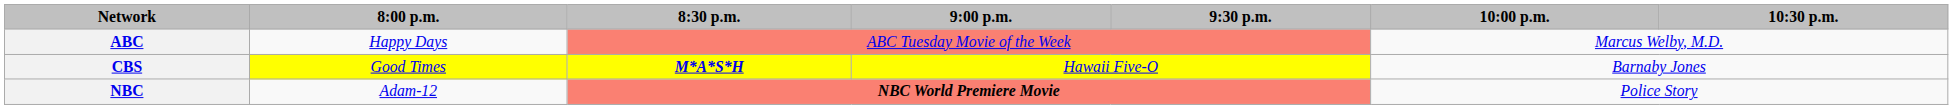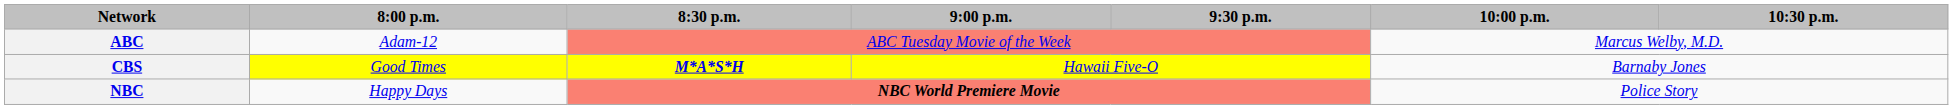ABC | 8:00 p.m.: Happy Days -> Adam-12
NBC | 8:00 p.m.: Adam-12 -> Happy Days
